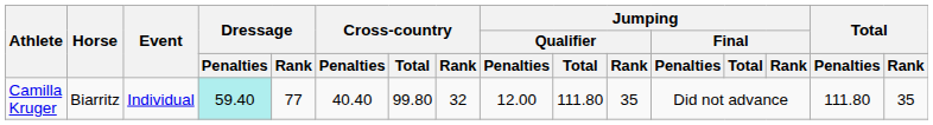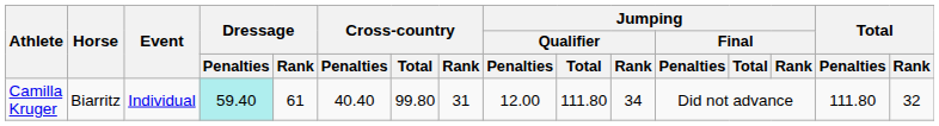Camilla Kruger | Dressage / Rank: 77 -> 61
Camilla Kruger | Cross-country / Rank: 32 -> 31
Camilla Kruger | Jumping / Qualifier / Rank: 35 -> 34
Camilla Kruger | Total / Rank: 35 -> 32
